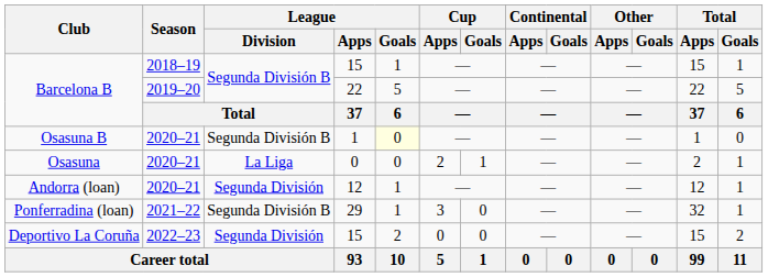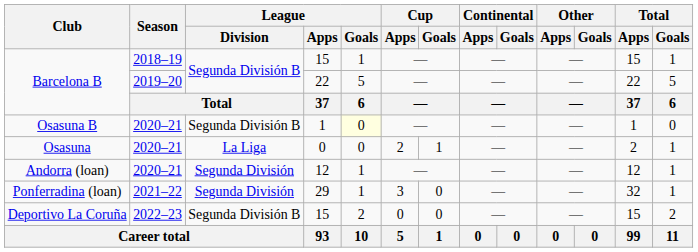Ponferradina (loan) | League / Division: Segunda División B -> Segunda División
Deportivo La Coruña | League / Division: Segunda División -> Segunda División B
